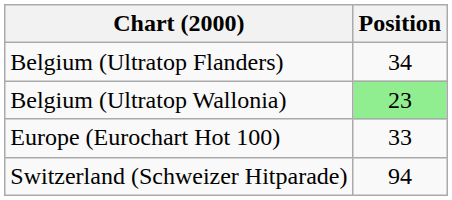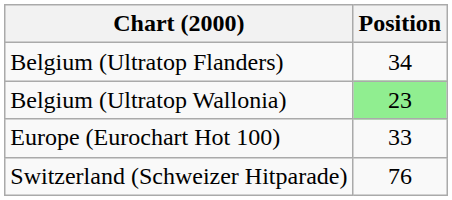Switzerland (Schweizer Hitparade) | Position: 94 -> 76
